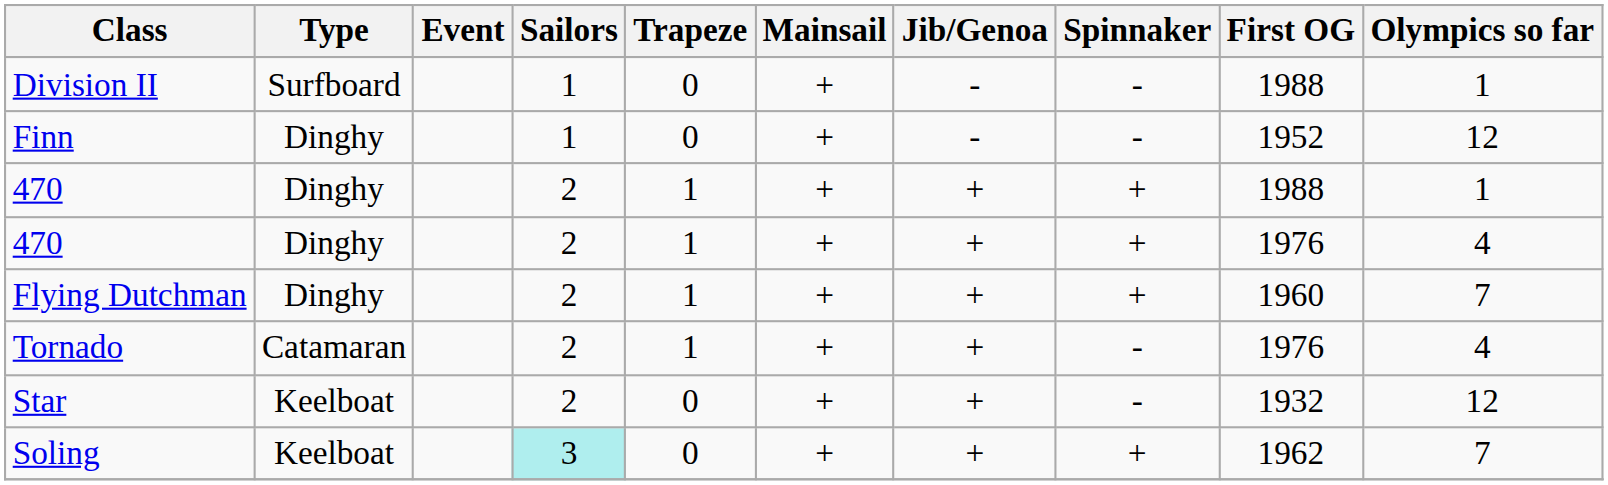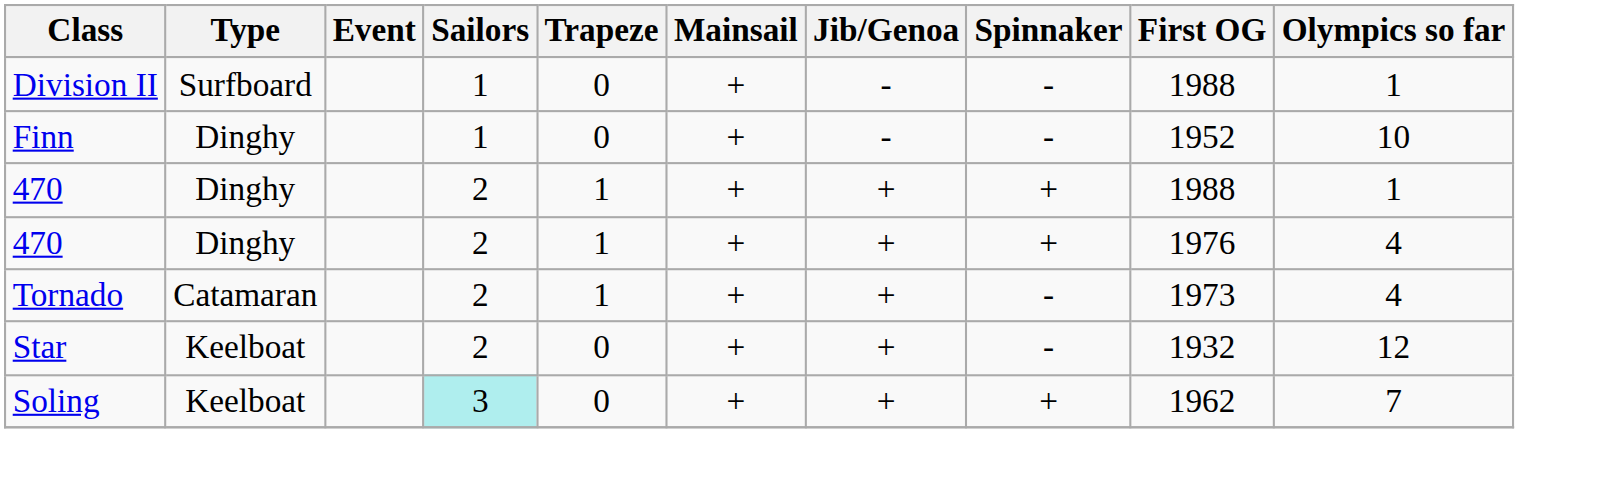Finn | Olympics so far: 12 -> 10
- row: Flying Dutchman | Dinghy | 2 | 1 | + | + | + | 1960 | 7
Tornado | First OG: 1976 -> 1973
